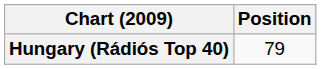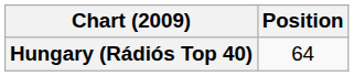Hungary (Rádiós Top 40) | Position: 79 -> 64
